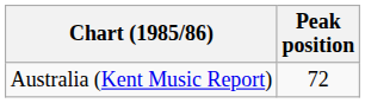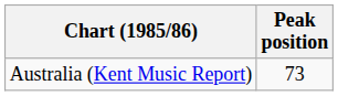Australia (Kent Music Report) | Peak position: 72 -> 73
